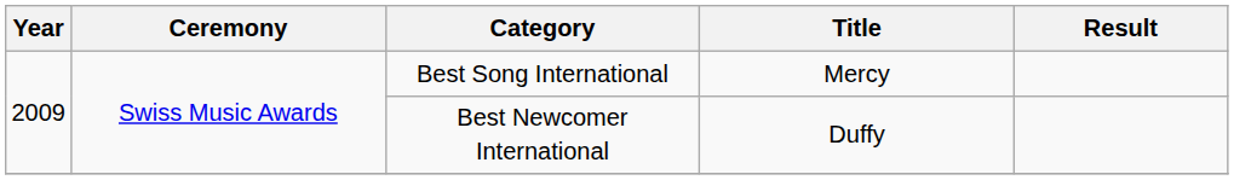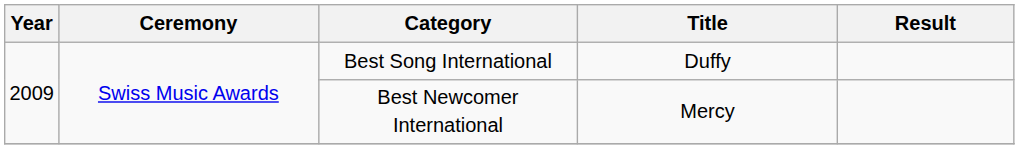Best Song International | Title: Mercy -> Duffy
Best Newcomer International | Title: Duffy -> Mercy
